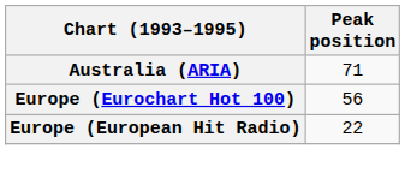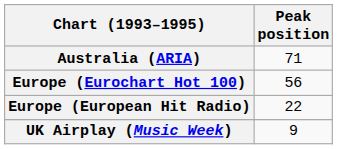+ row: UK Airplay (Music Week) | 9
